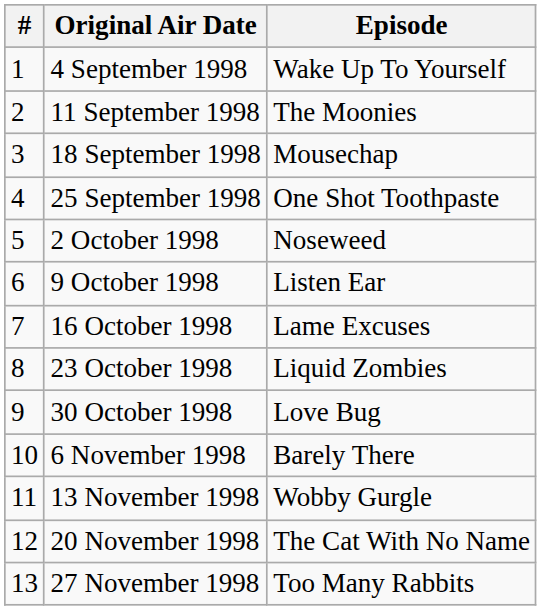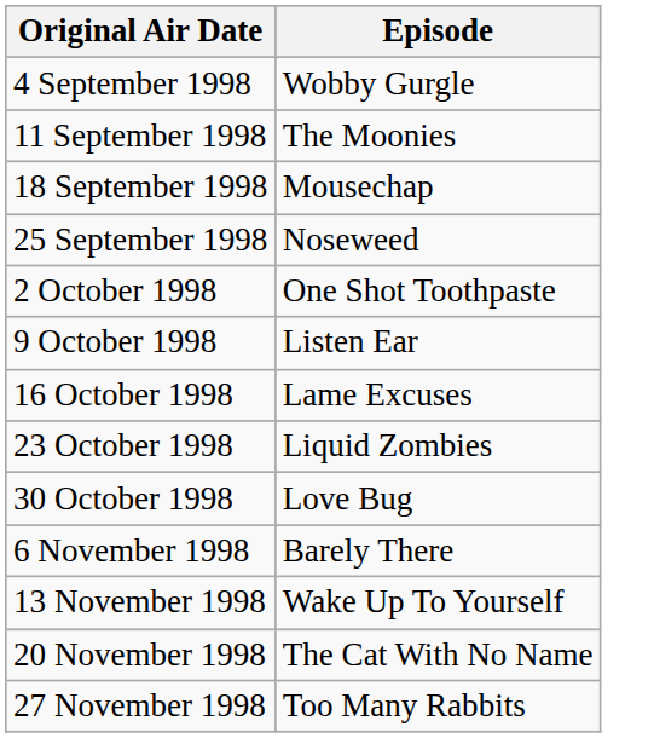- column: # | 1 | 2 | 3 | 4 | 5 | 6 | 7 | 8 | 9 | 10 | 11 | 12 | 13
4 September 1998 | Episode: Wake Up To Yourself -> Wobby Gurgle
25 September 1998 | Episode: One Shot Toothpaste -> Noseweed
2 October 1998 | Episode: Noseweed -> One Shot Toothpaste
13 November 1998 | Episode: Wobby Gurgle -> Wake Up To Yourself
